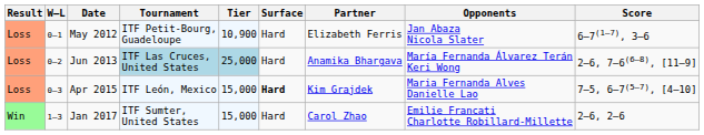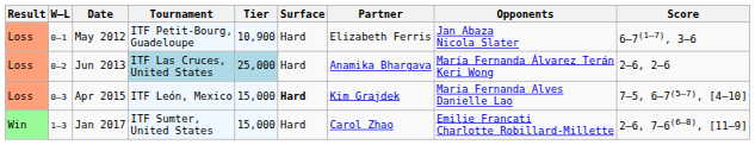Jun 2013 | Score: 2–6, 7–6(6–8), [11–9] -> 2–6, 2–6
Jan 2017 | Score: 2–6, 2–6 -> 2–6, 7–6(6–8), [11–9]
